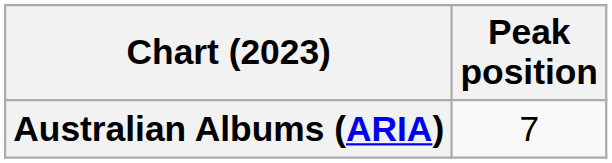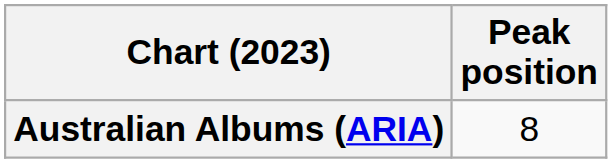Australian Albums (ARIA) | Peak position: 7 -> 8
